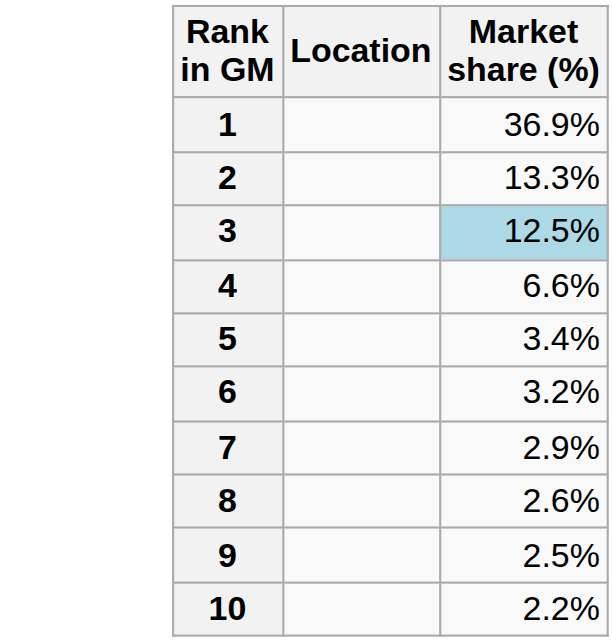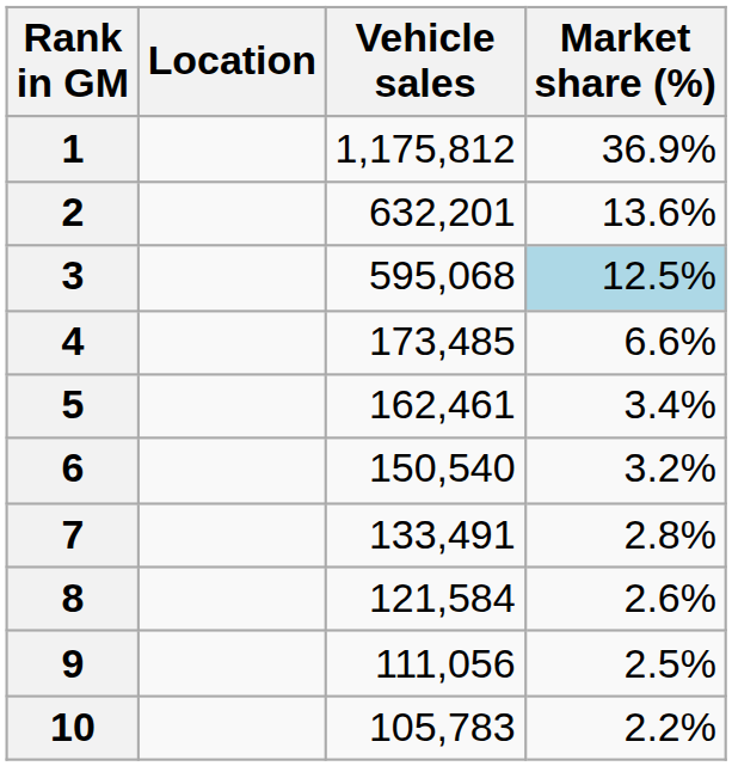+ column: Vehicle sales | 1,175,812 | 632,201 | 595,068 | 173,485 | 162,461 | 150,540 | 133,491 | 121,584 | 111,056 | 105,783
2 | Market share (%): 13.3% -> 13.6%
7 | Market share (%): 2.9% -> 2.8%
